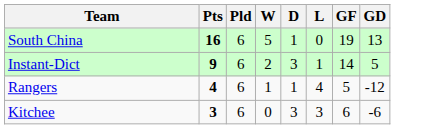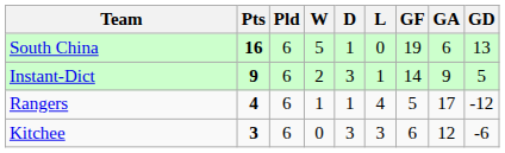+ column: GA | 6 | 9 | 17 | 12
